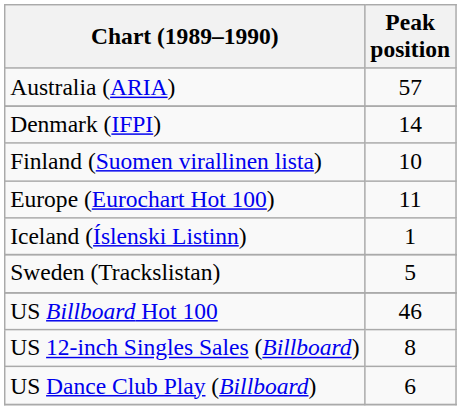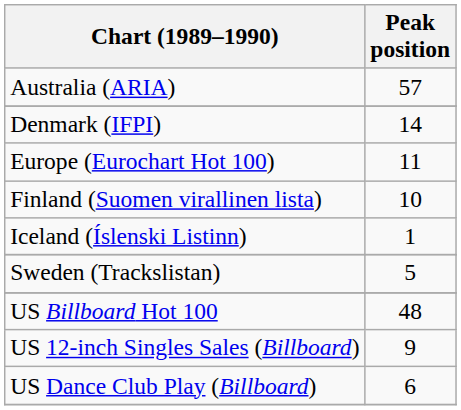rows swapped: Europe (Eurochart Hot 100) <-> Finland (Suomen virallinen lista)
US Billboard Hot 100 | Peak position: 46 -> 48
US 12-inch Singles Sales (Billboard) | Peak position: 8 -> 9
